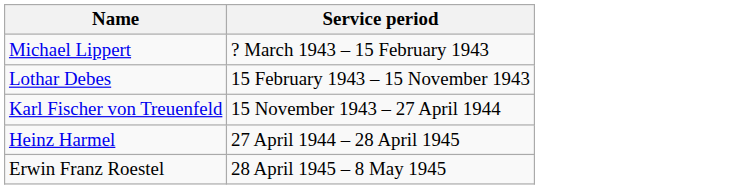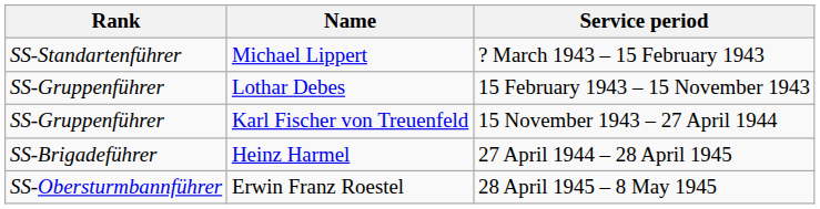+ column: Rank | SS-Standartenführer | SS-Gruppenführer | SS-Gruppenführer | SS-Brigadeführer | SS-Obersturmbannführer
